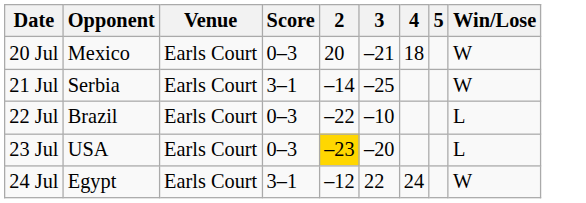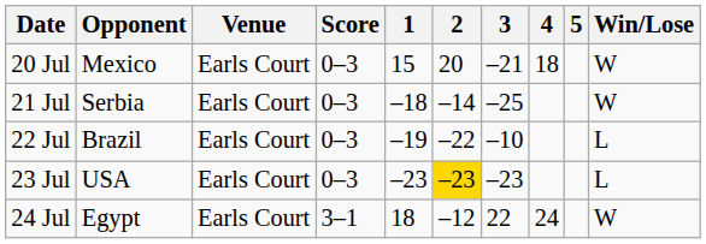+ column: 1 | 15 | –18 | –19 | –23 | 18
21 Jul | Score: 3–1 -> 0–3
23 Jul | 3: –20 -> –23
